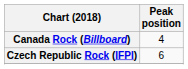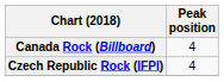Czech Republic Rock (IFPI) | Peak position: 6 -> 4
